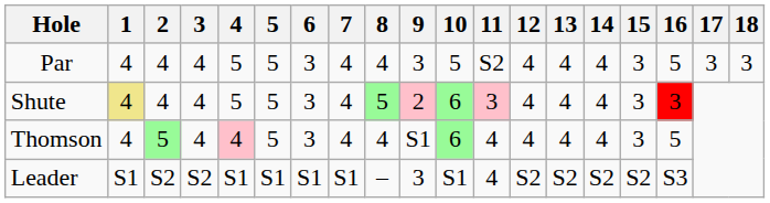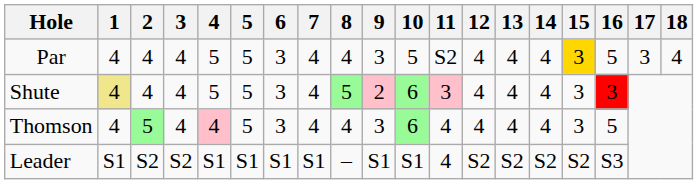Par | 15: no background -> gold background
Par | 18: 3 -> 4
Thomson | 9: S1 -> 3
Leader | 9: 3 -> S1
